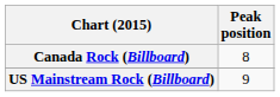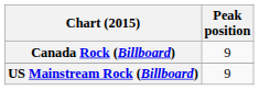Canada Rock (Billboard) | Peak position: 8 -> 9
